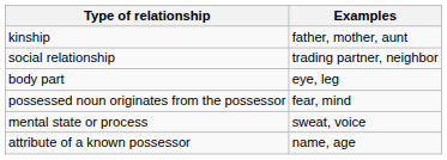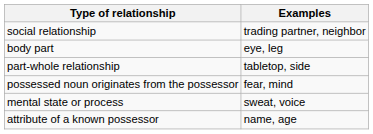- row: kinship | father, mother, aunt
+ row: part-whole relationship | tabletop, side
